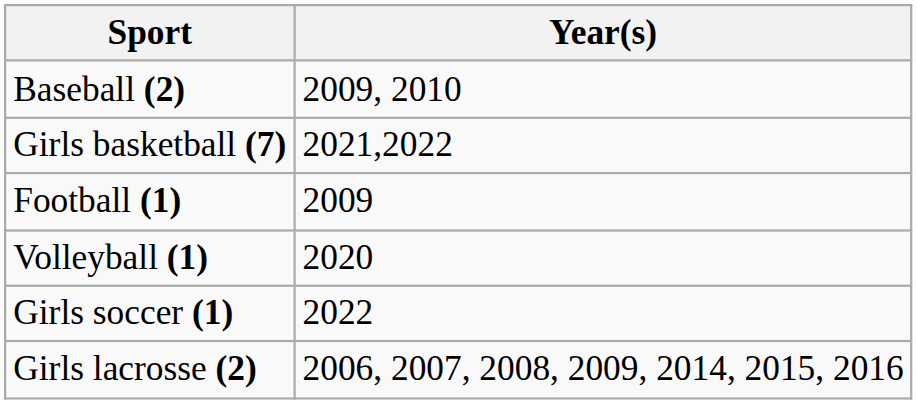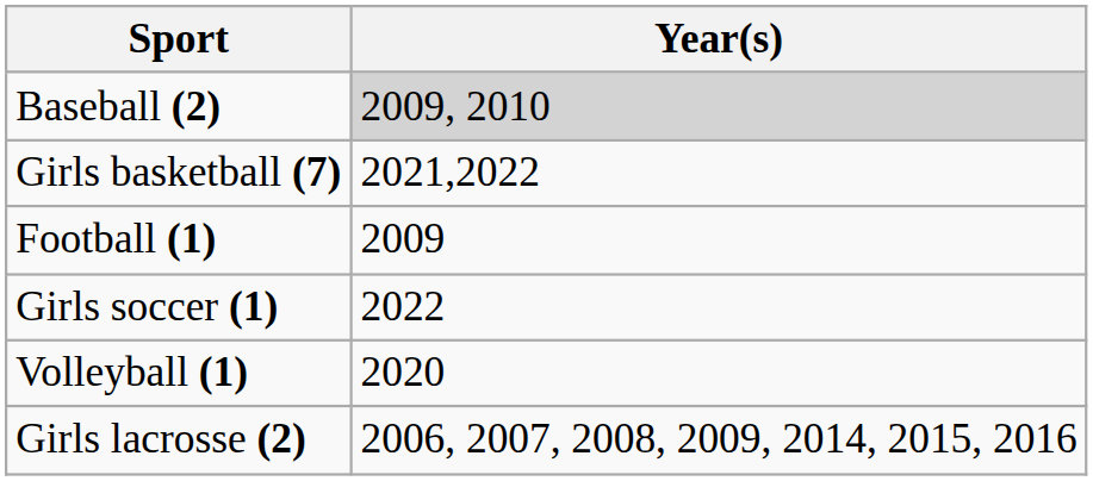Baseball (2) | Year(s): no background -> lightgrey background
rows swapped: Girls soccer (1) <-> Volleyball (1)
